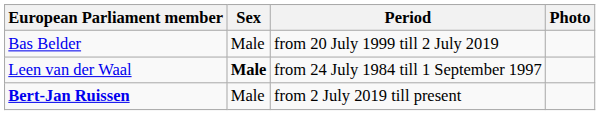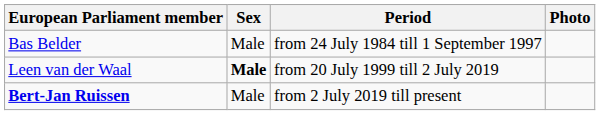Bas Belder | Period: from 20 July 1999 till 2 July 2019 -> from 24 July 1984 till 1 September 1997
Leen van der Waal | Period: from 24 July 1984 till 1 September 1997 -> from 20 July 1999 till 2 July 2019
